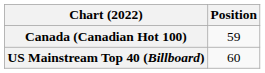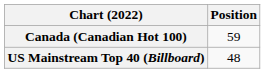US Mainstream Top 40 (Billboard) | Position: 60 -> 48
